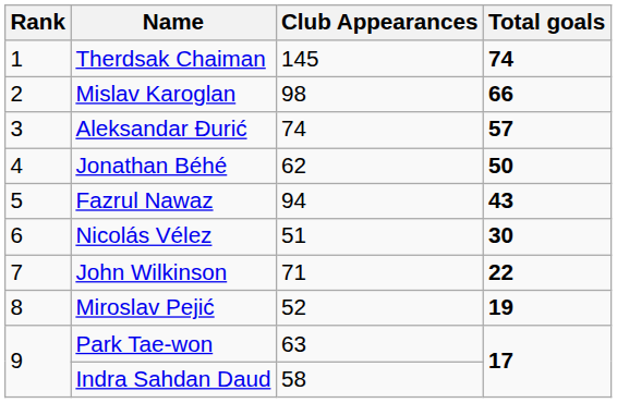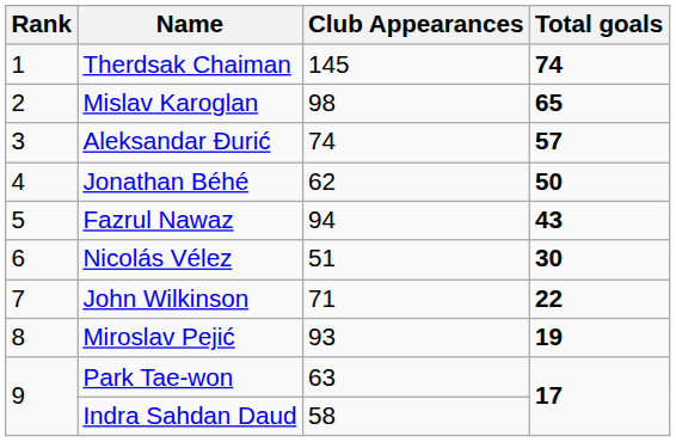Mislav Karoglan | Total goals: 66 -> 65
Miroslav Pejić | Club Appearances: 52 -> 93
